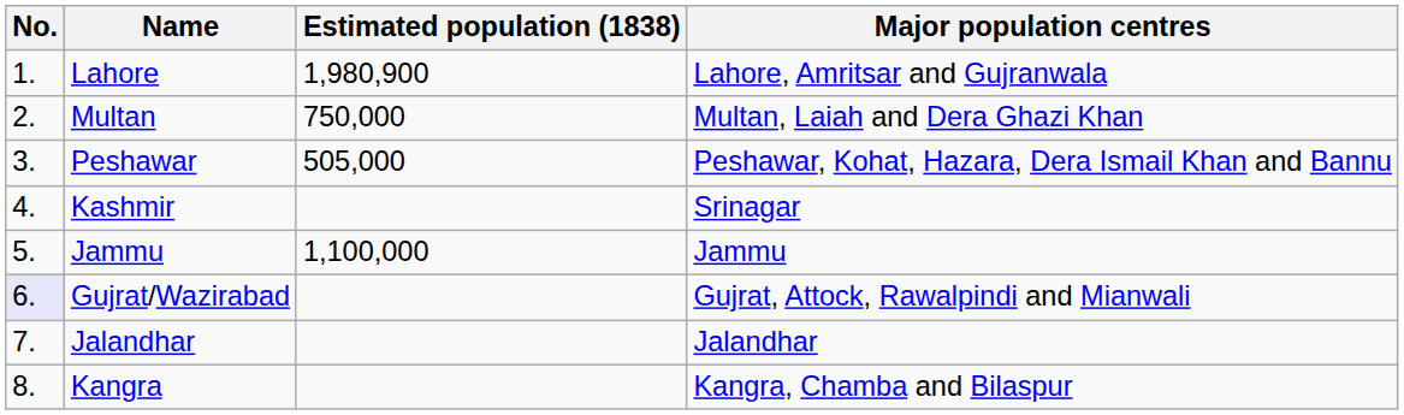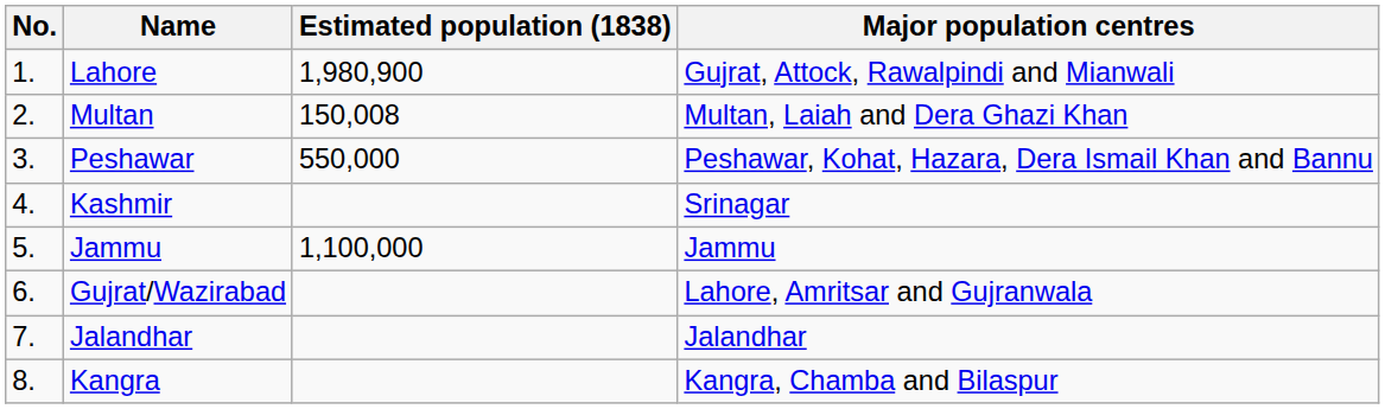Lahore | Major population centres: Lahore, Amritsar and Gujranwala -> Gujrat, Attock, Rawalpindi and Mianwali
Multan | Estimated population (1838): 750,000 -> 150,008
Peshawar | Estimated population (1838): 505,000 -> 550,000
Gujrat/Wazirabad | No.: lavender background -> no background
Gujrat/Wazirabad | Major population centres: Gujrat, Attock, Rawalpindi and Mianwali -> Lahore, Amritsar and Gujranwala
